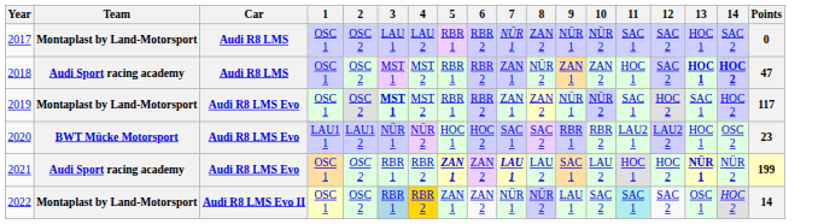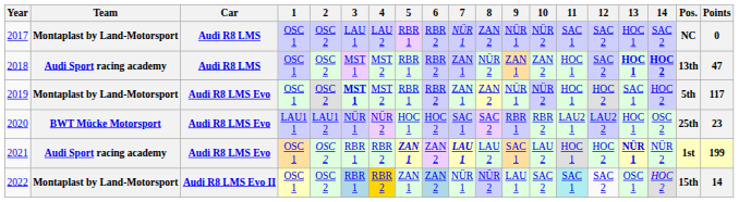+ column: Pos. | NC | 13th | 5th | 25th | 1st | 15th
2019 | 11: SAC 1 -> HOC 1
2022 | 6: no background -> lightblue background
